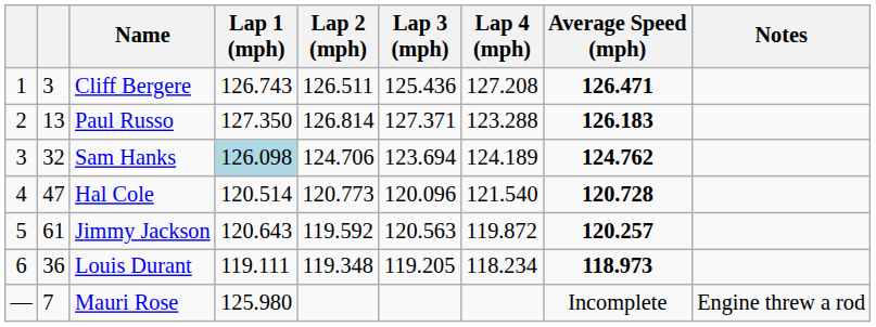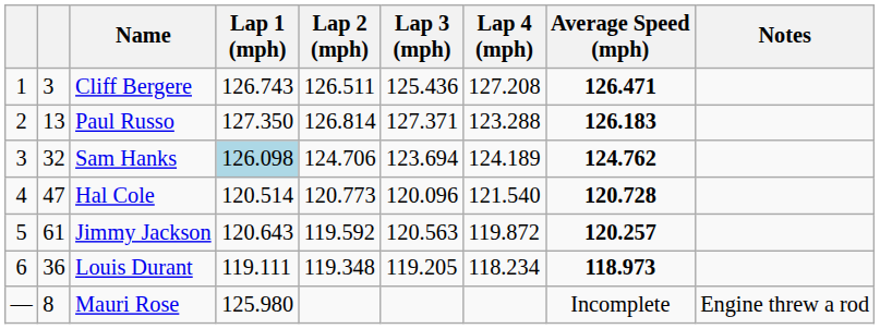Mauri Rose | column 2: 7 -> 8
